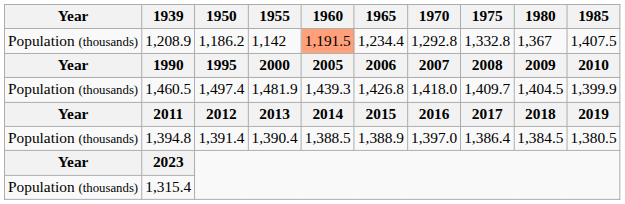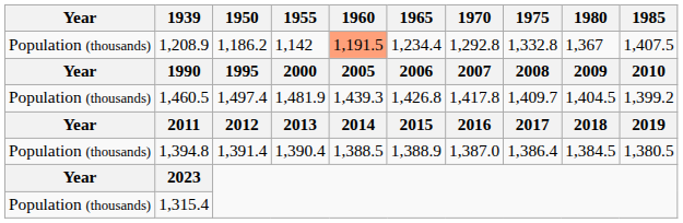1,460.5 | 1970: 1,418.0 -> 1,417.8
1,460.5 | 1985: 1,399.9 -> 1,399.2
1,394.8 | 1970: 1,397.0 -> 1,387.0
